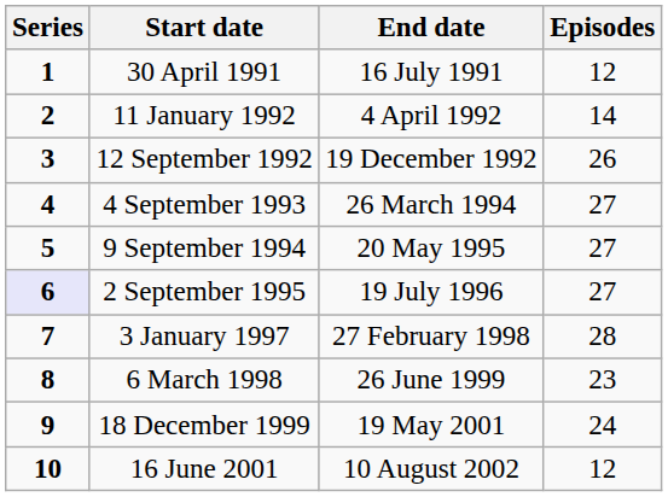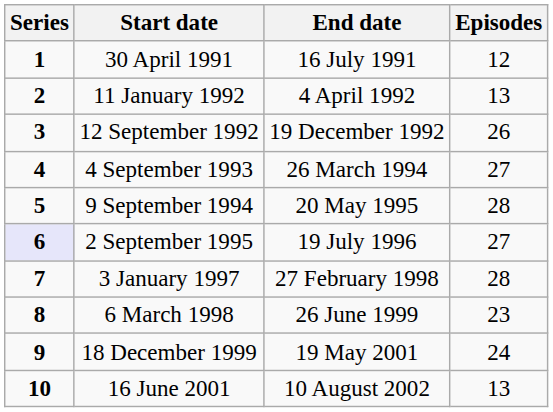11 January 1992 | Episodes: 14 -> 13
9 September 1994 | Episodes: 27 -> 28
16 June 2001 | Episodes: 12 -> 13
